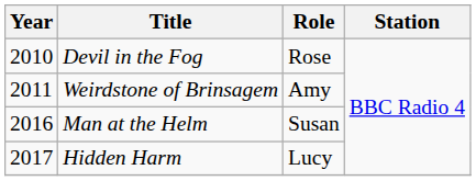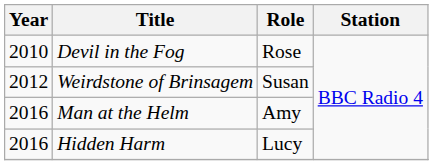Weirdstone of Brinsagem | Year: 2011 -> 2012
Weirdstone of Brinsagem | Role: Amy -> Susan
Man at the Helm | Role: Susan -> Amy
Hidden Harm | Year: 2017 -> 2016
